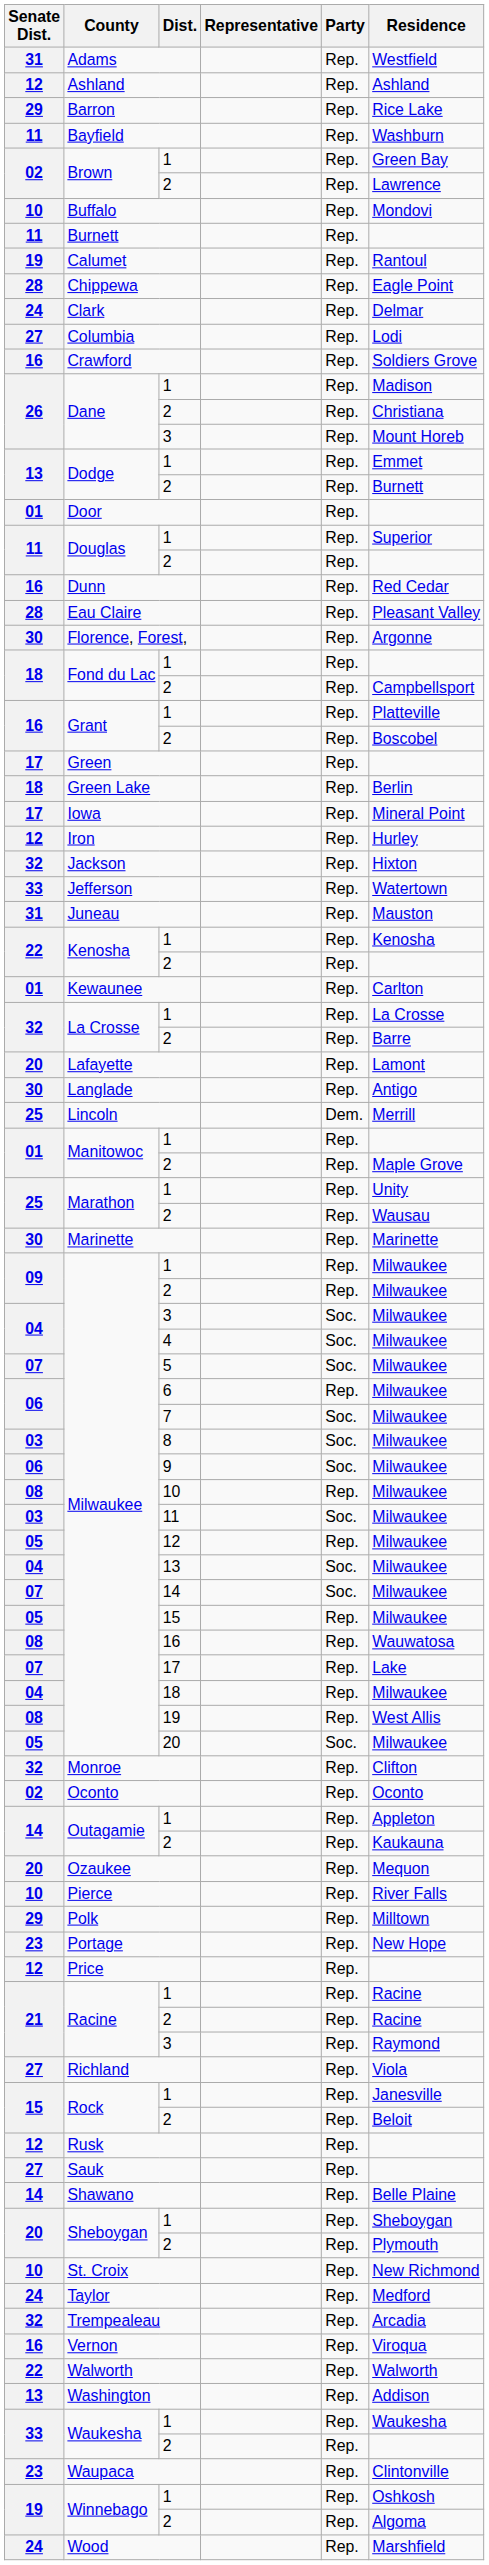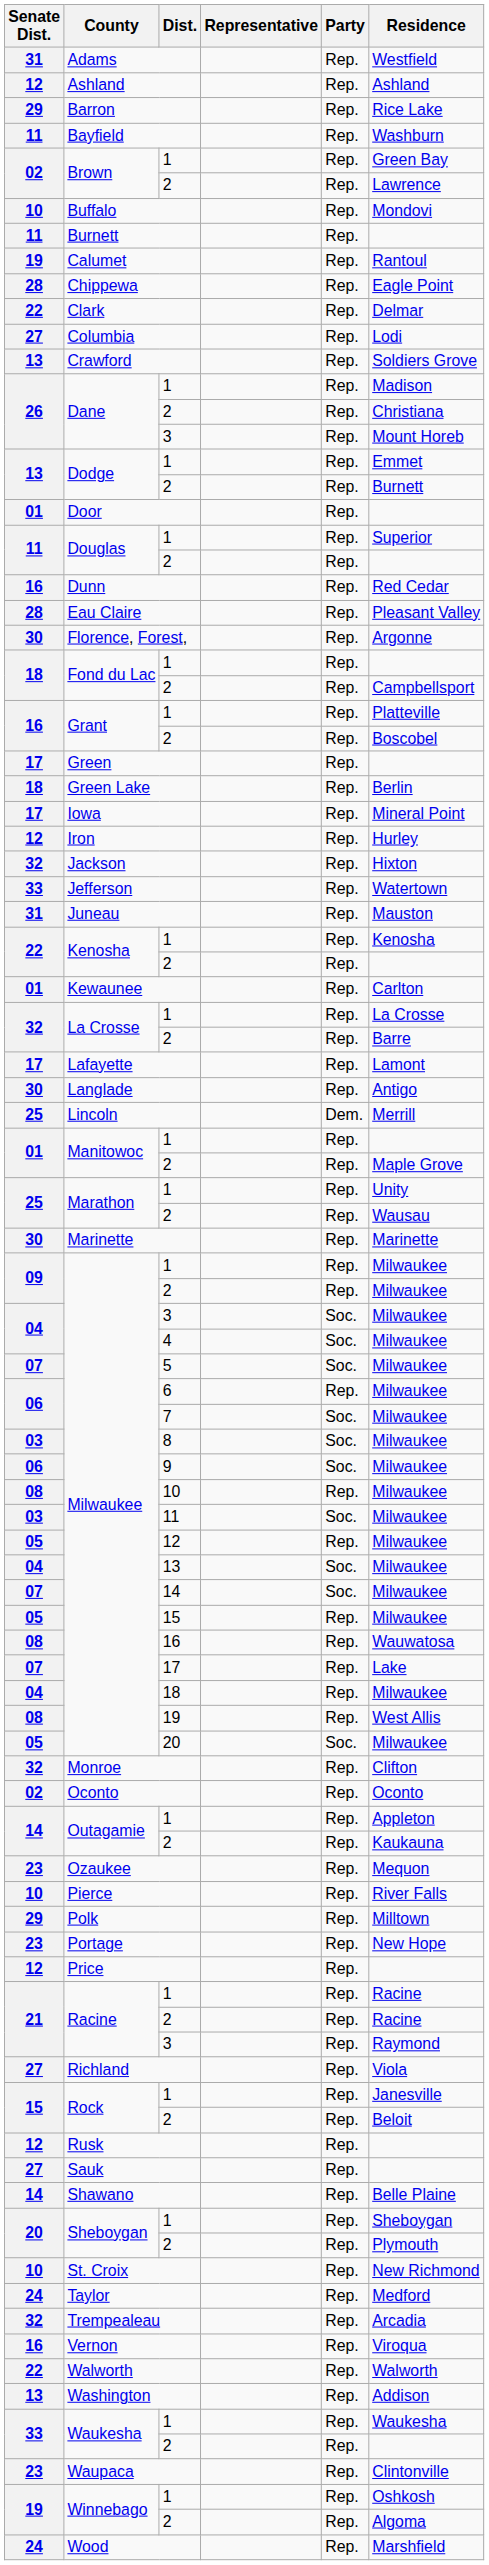Clark | Senate Dist.: 24 -> 22
Crawford | Senate Dist.: 16 -> 13
Lafayette | Senate Dist.: 20 -> 17
Ozaukee | Senate Dist.: 20 -> 23
